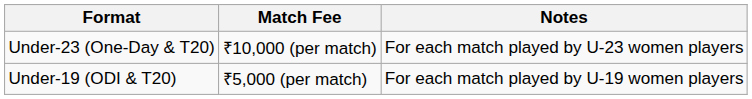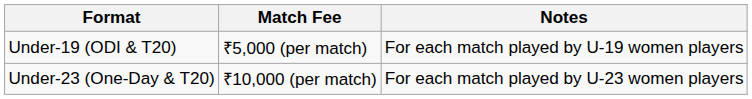rows swapped: Under-19 (ODI & T20) <-> Under-23 (One-Day & T20)
